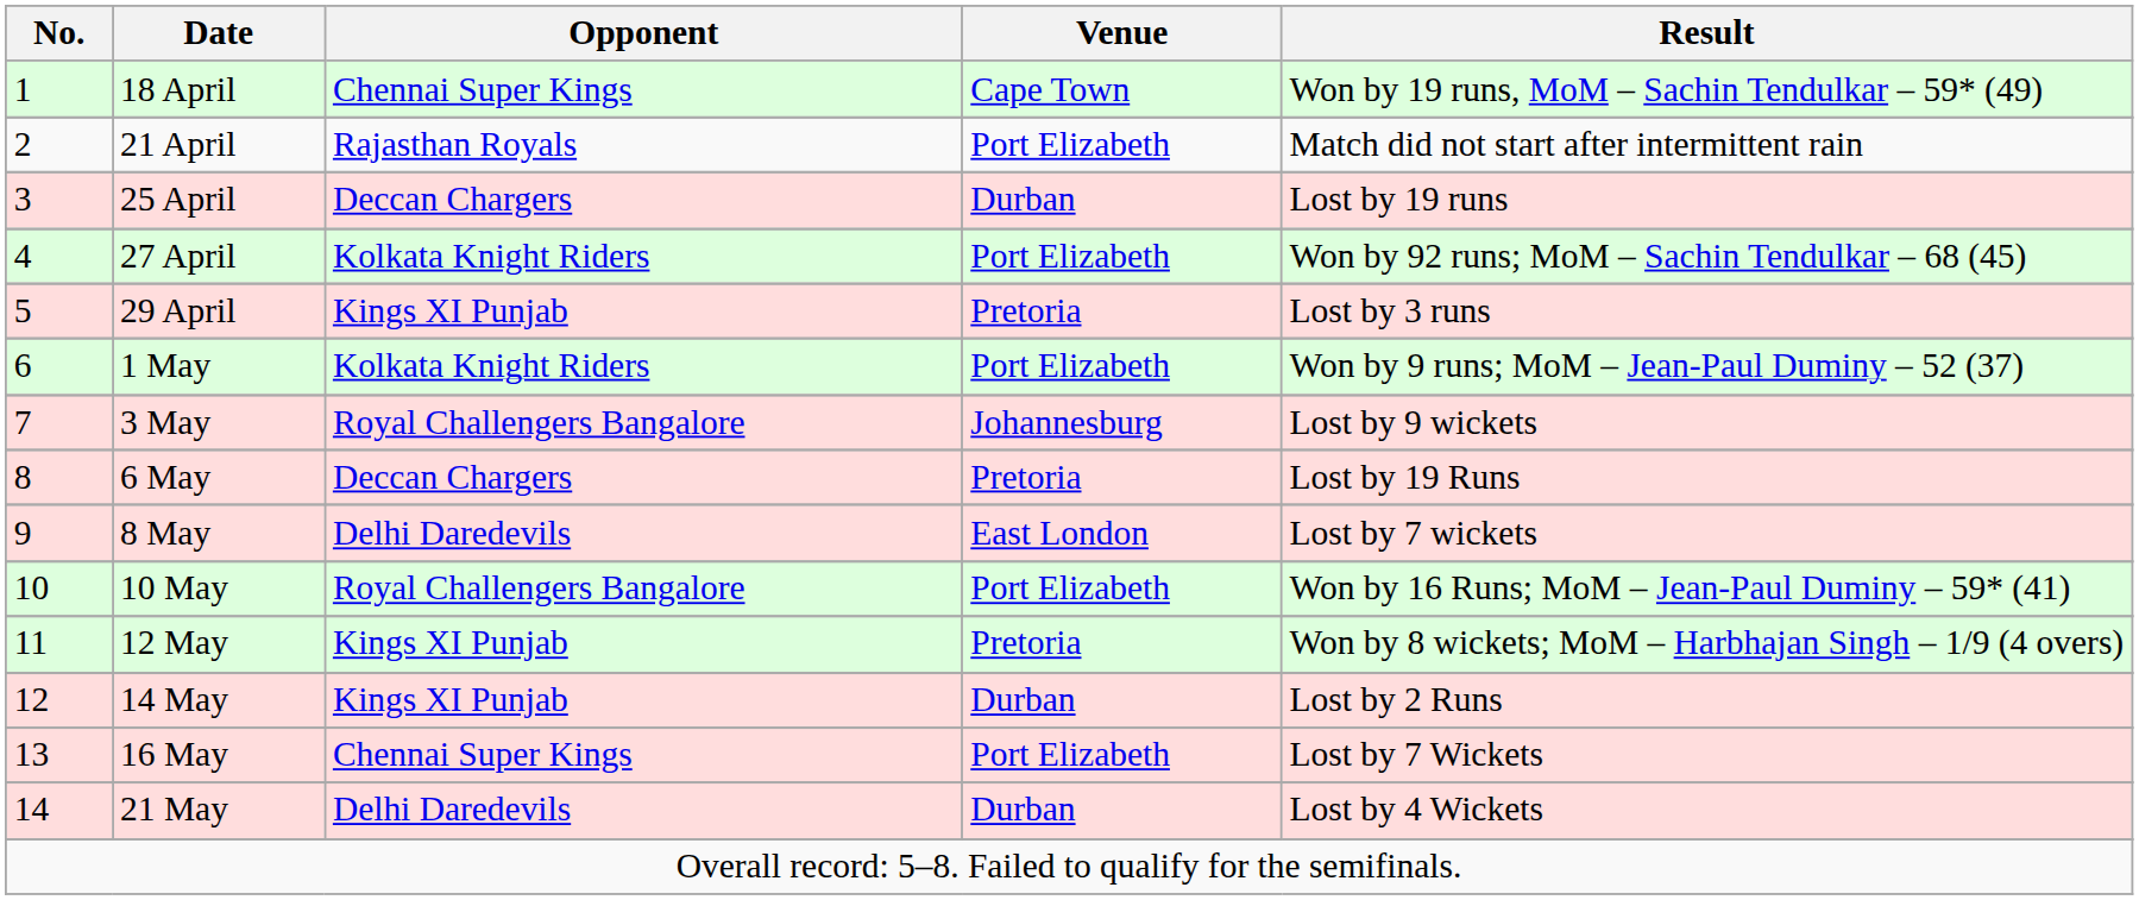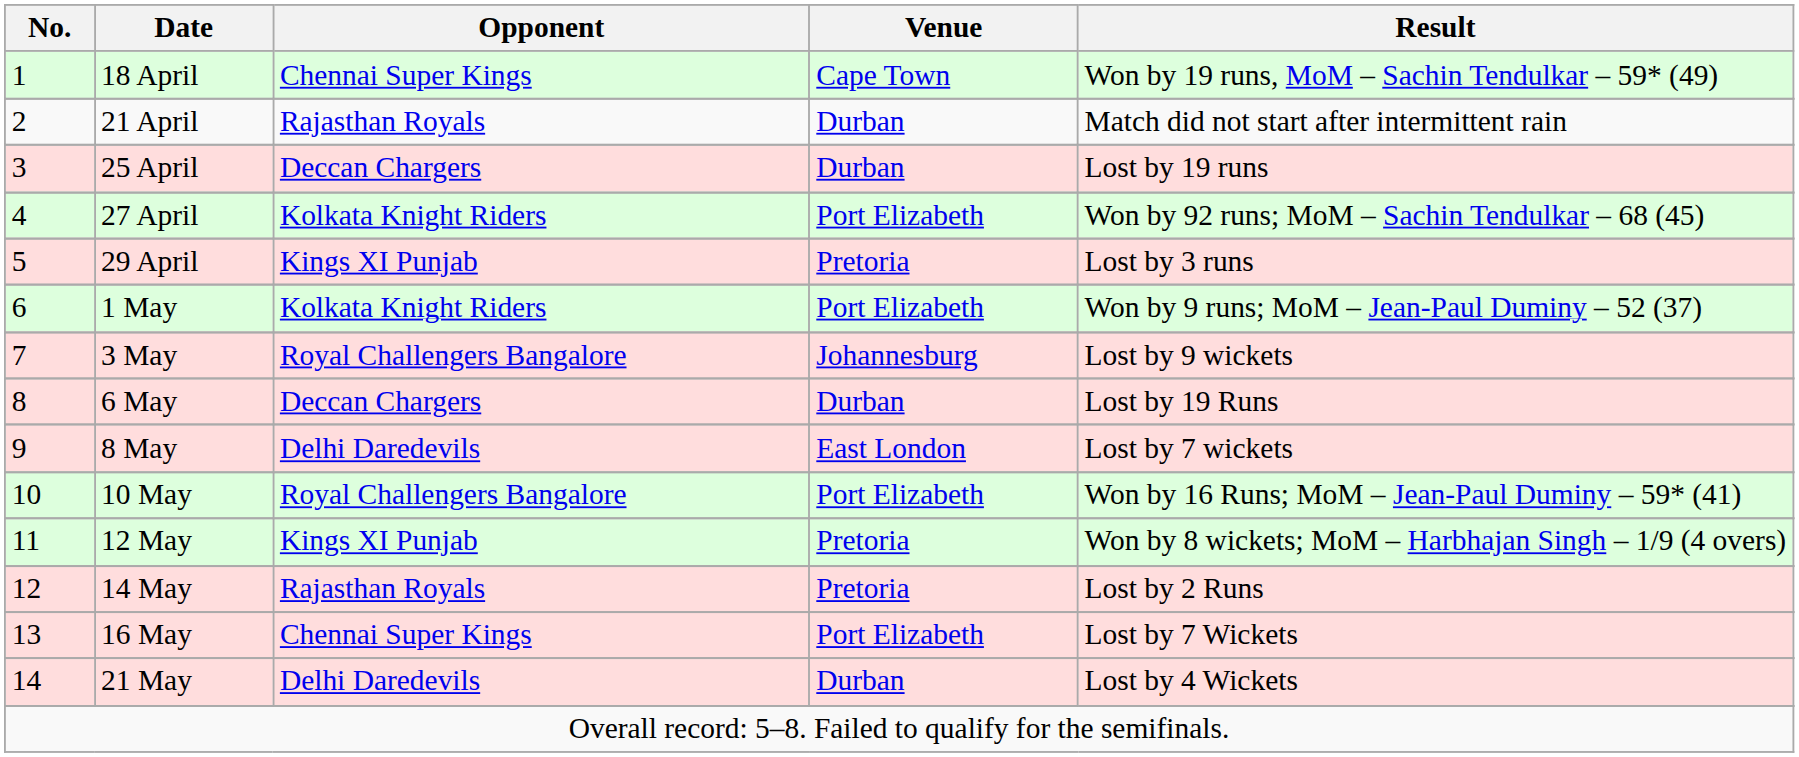21 April | Venue: Port Elizabeth -> Durban
6 May | Venue: Pretoria -> Durban
14 May | Opponent: Kings XI Punjab -> Rajasthan Royals
14 May | Venue: Durban -> Pretoria
